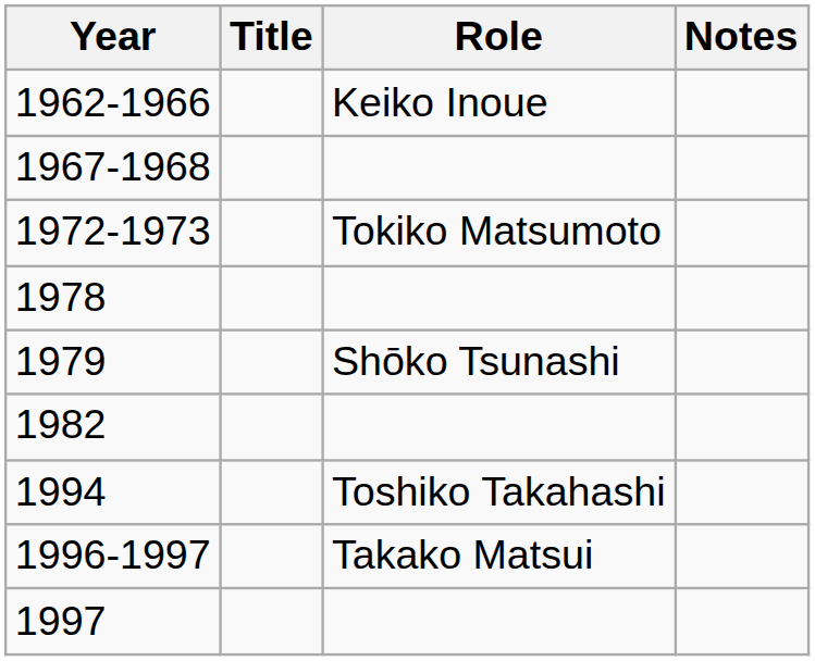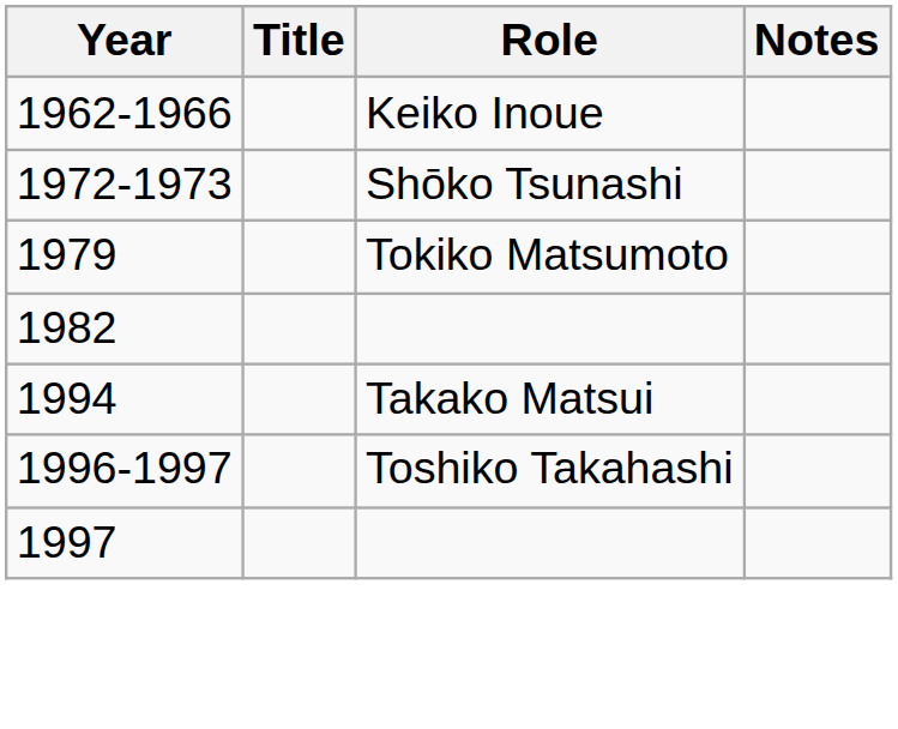- row: 1967-1968
1972-1973 | Role: Tokiko Matsumoto -> Shōko Tsunashi
- row: 1978
1979 | Role: Shōko Tsunashi -> Tokiko Matsumoto
1994 | Role: Toshiko Takahashi -> Takako Matsui
1996-1997 | Role: Takako Matsui -> Toshiko Takahashi
